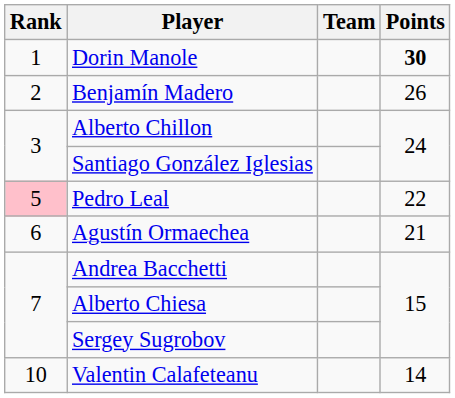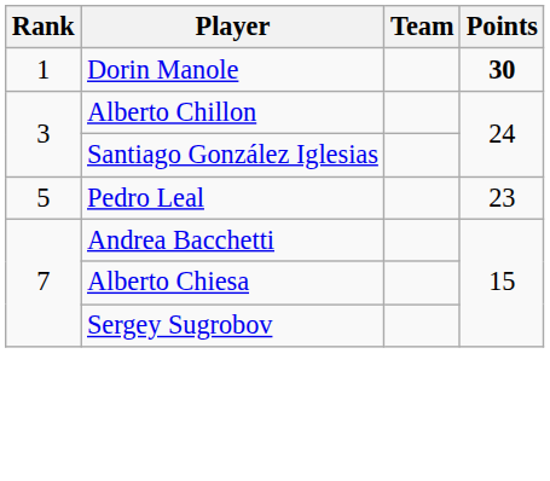- row: 2 | Benjamín Madero | 26
Pedro Leal | Rank: pink background -> no background
Pedro Leal | Points: 22 -> 23
- row: 6 | Agustín Ormaechea | 21
- row: 10 | Valentin Calafeteanu | 14
